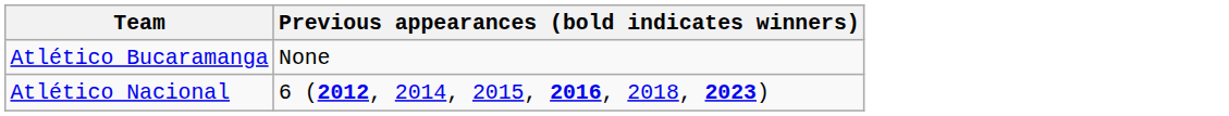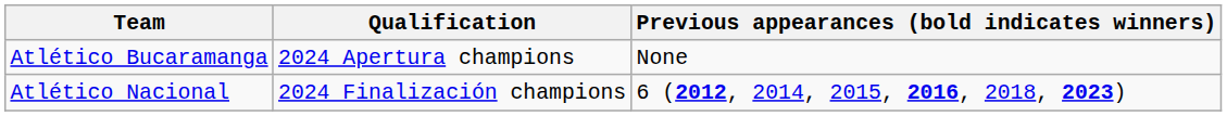+ column: Qualification | 2024 Apertura champions | 2024 Finalización champions
